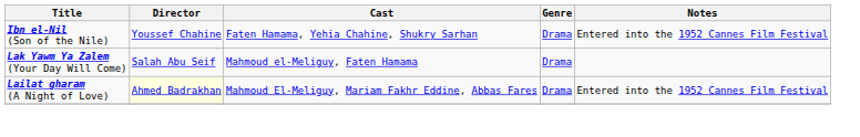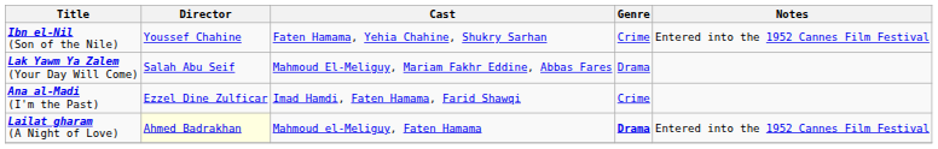Ibn el-Nil (Son of the Nile) | Genre: Drama -> Crime
Lak Yawm Ya Zalem (Your Day Will Come) | Cast: Mahmoud el-Meliguy, Faten Hamama -> Mahmoud El-Meliguy, Mariam Fakhr Eddine, Abbas Fares
+ row: Ana al-Madi (I'm the Past) | Ezzel Dine Zulficar | Imad Hamdi, Faten Hamama, Farid Shawqi | Crime
Lailat gharam (A Night of Love) | Cast: Mahmoud El-Meliguy, Mariam Fakhr Eddine, Abbas Fares -> Mahmoud el-Meliguy, Faten Hamama
Lailat gharam (A Night of Love) | Genre: normal -> bold
